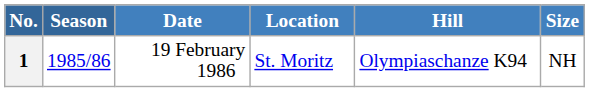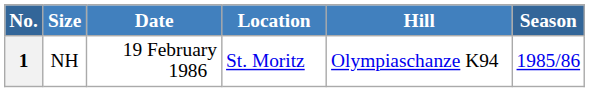columns swapped: Season <-> Size
